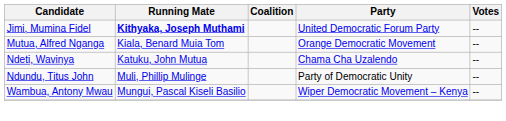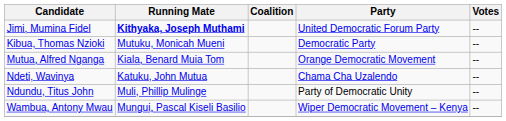+ row: Kibua, Thomas Nzioki | Mutuku, Monicah Mueni | Democratic Party | --
